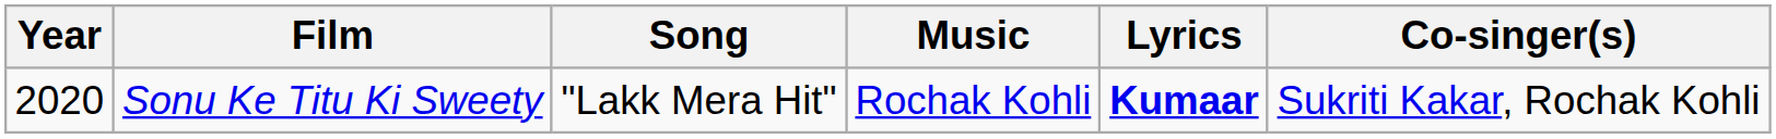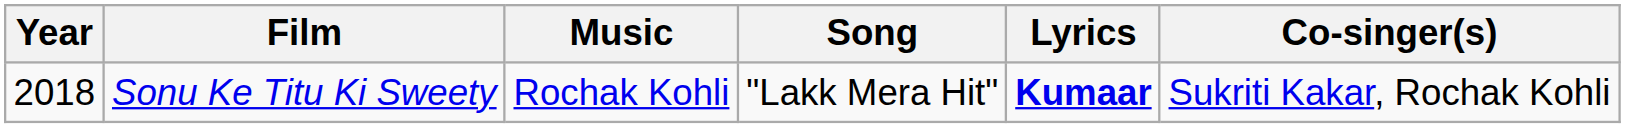columns swapped: Song <-> Music
Sonu Ke Titu Ki Sweety | Year: 2020 -> 2018
